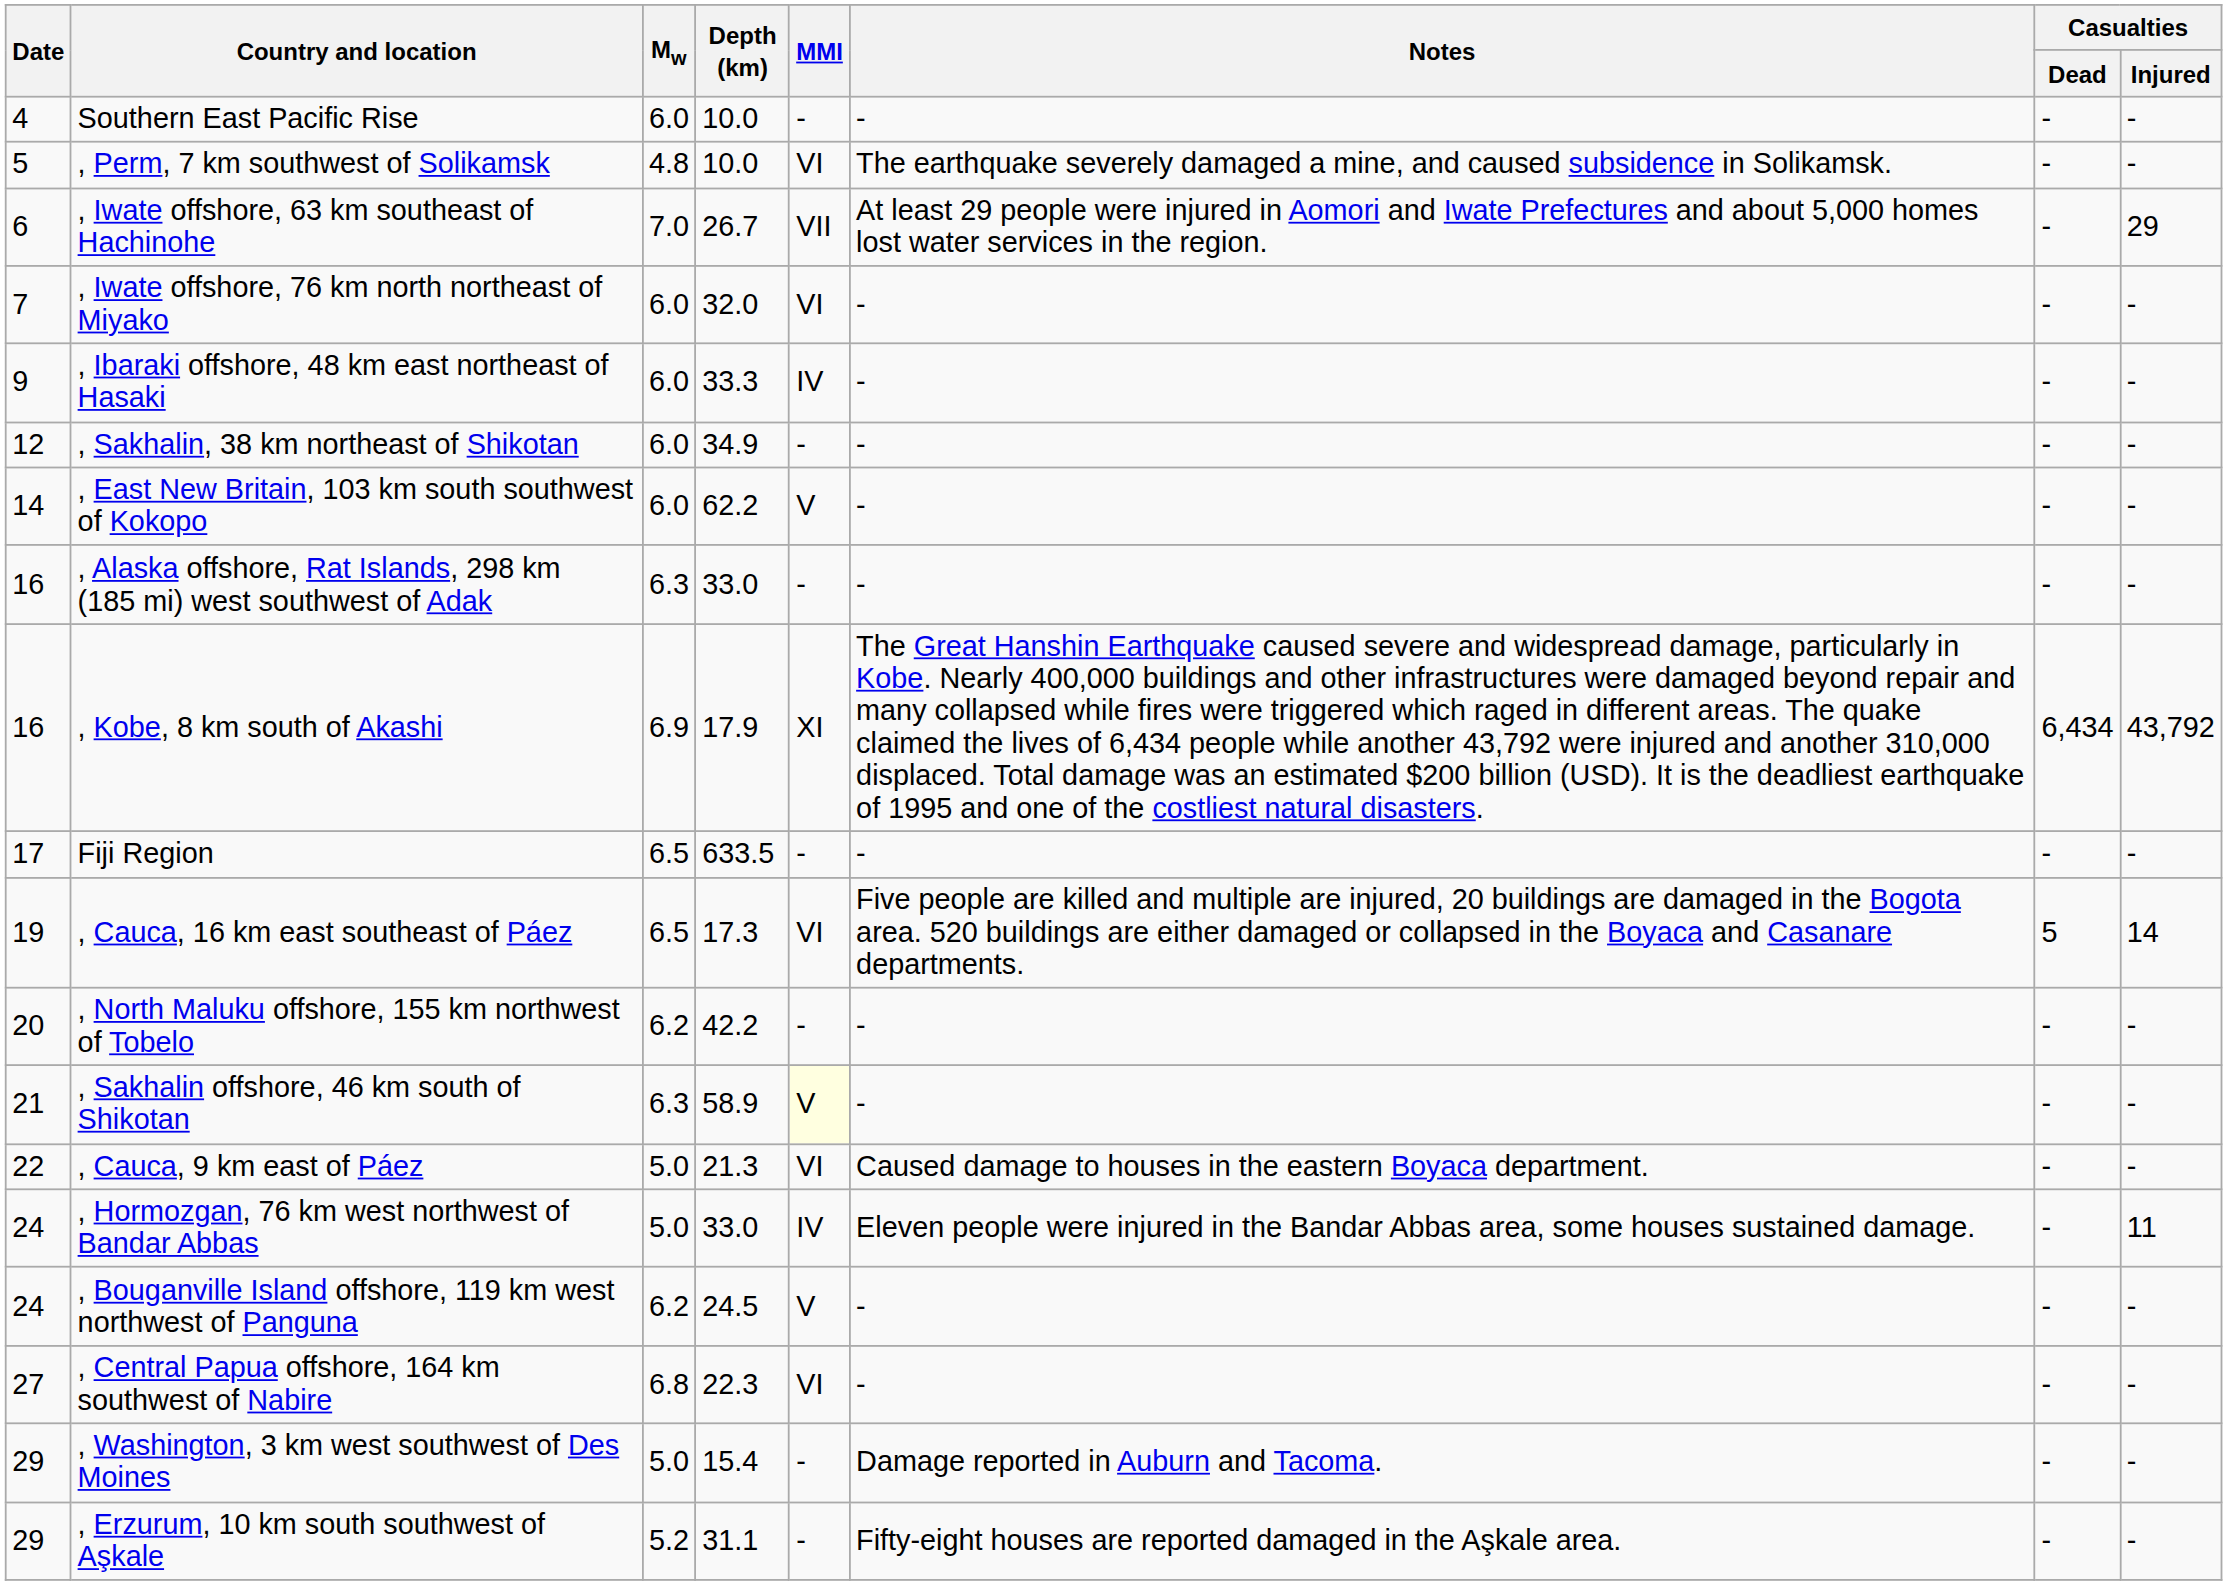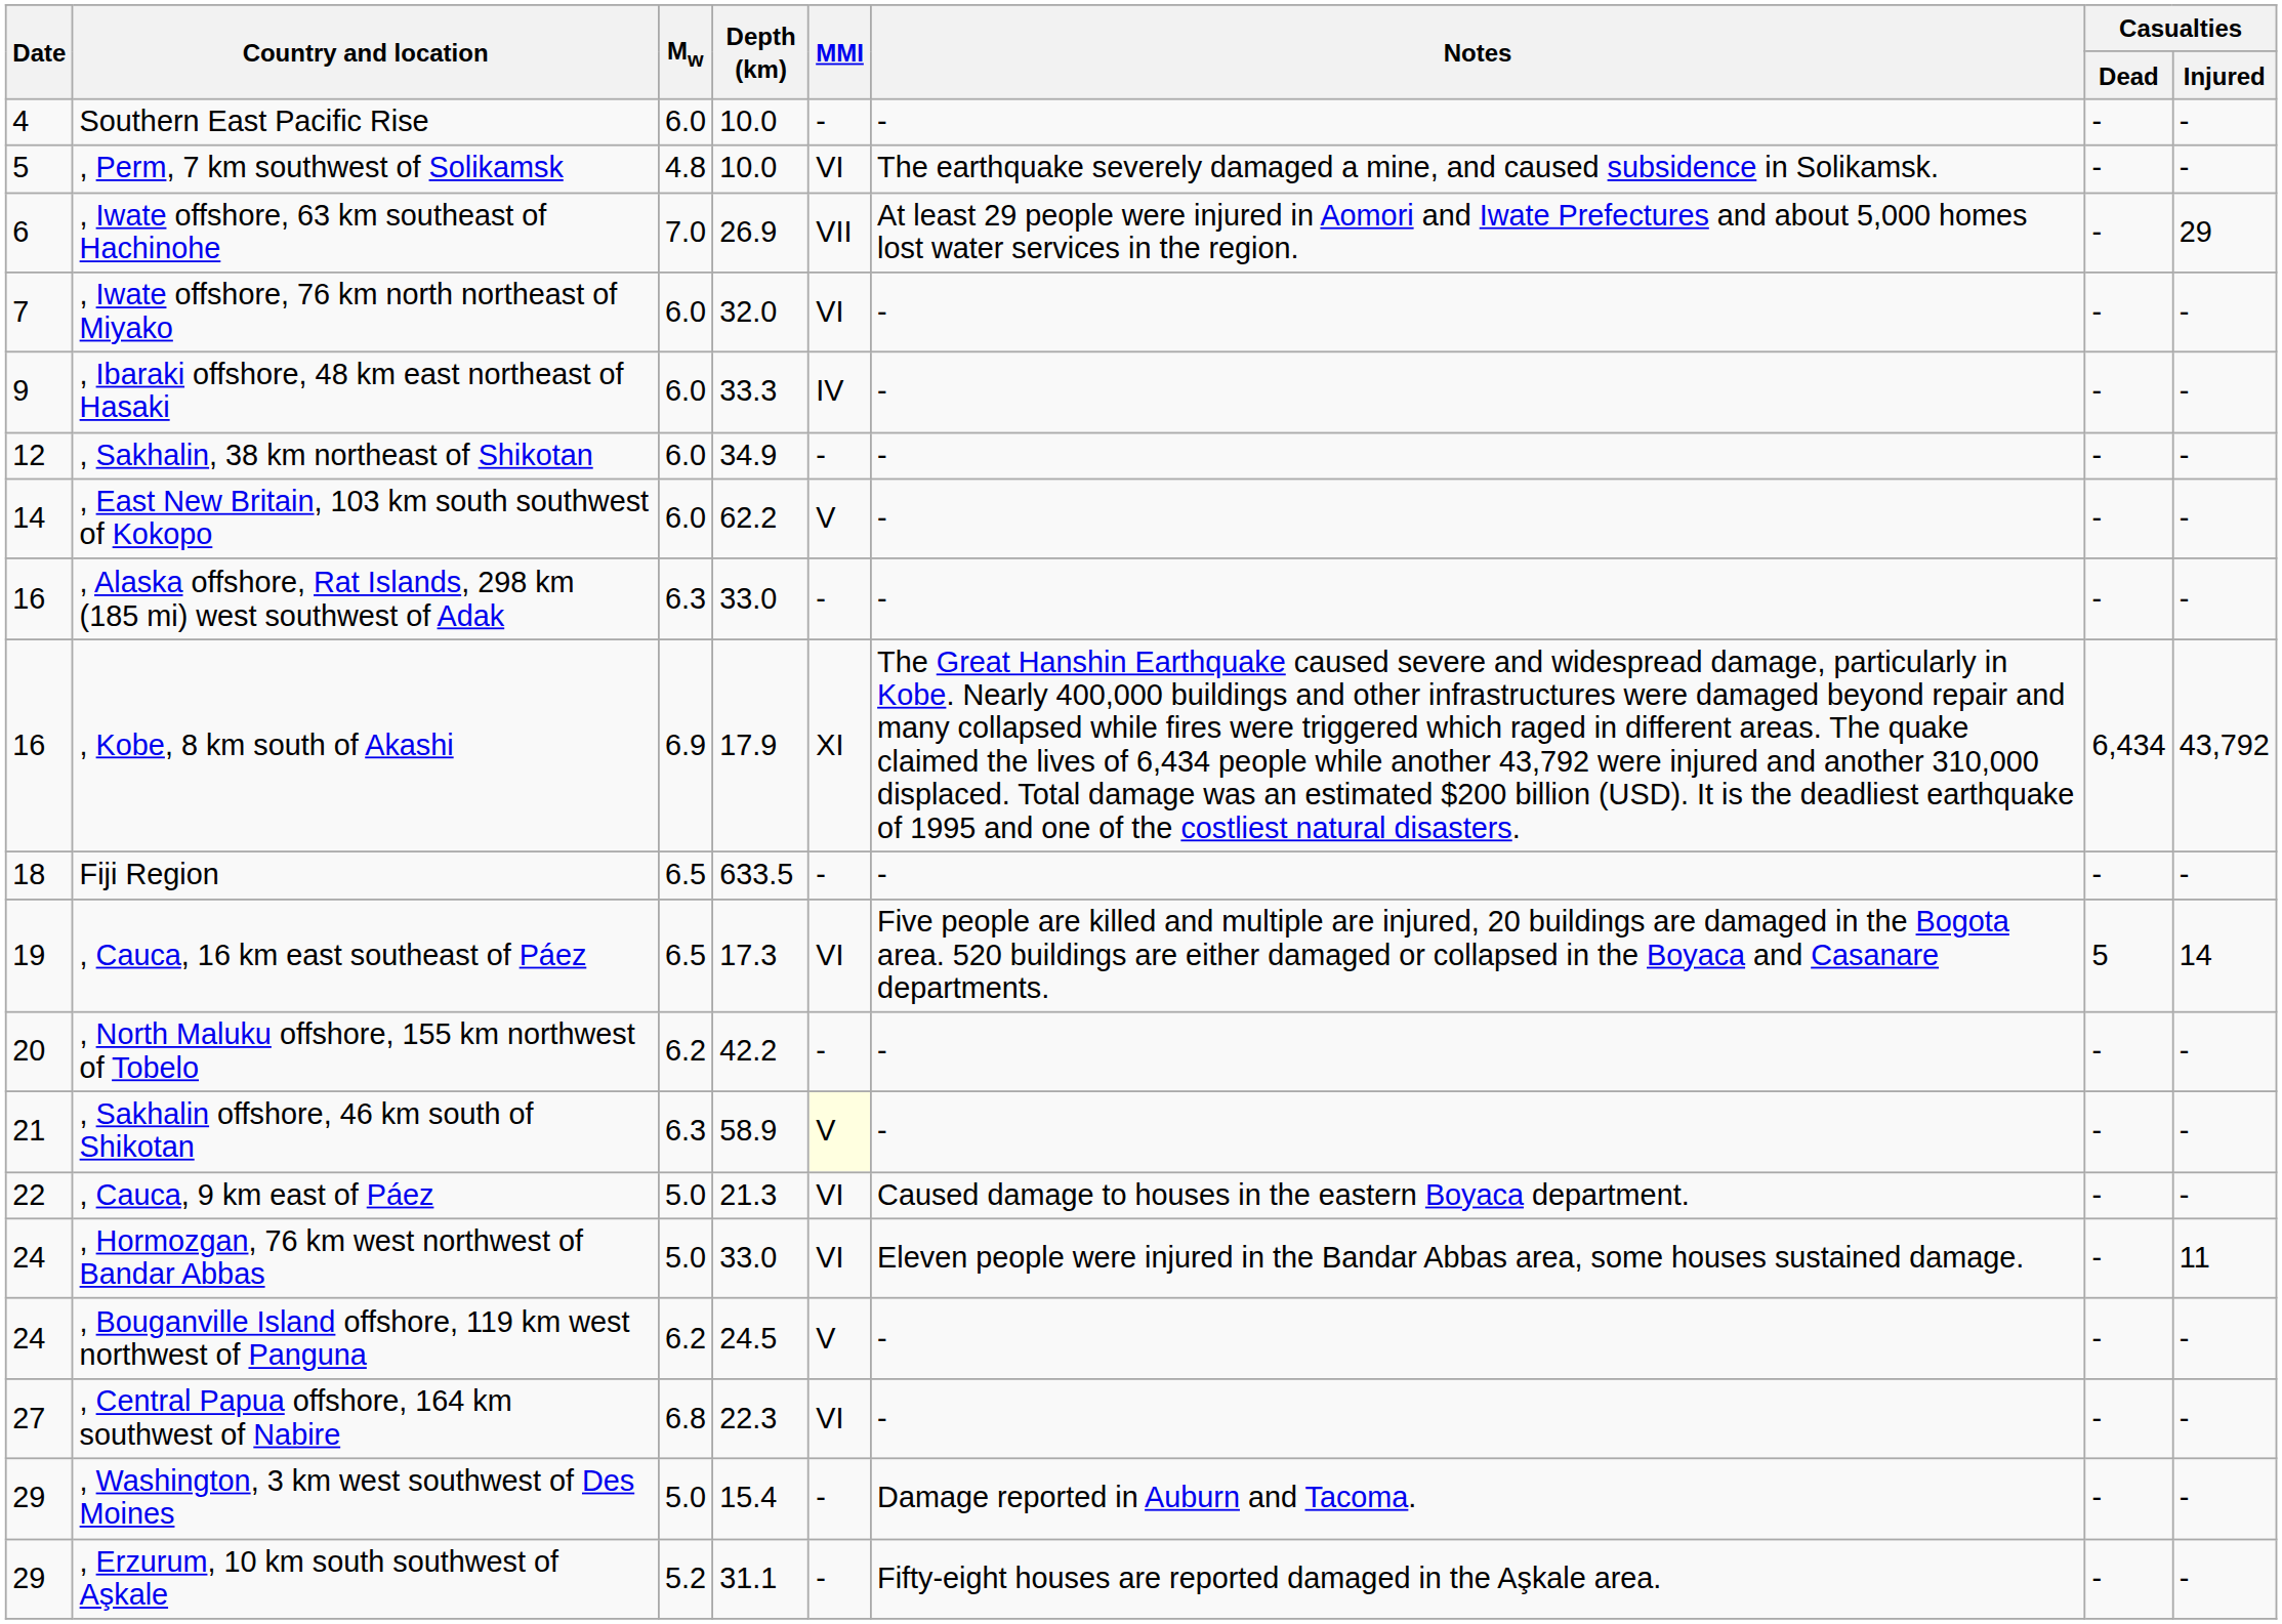, Iwate offshore, 63 km southeast of Hachinohe | Depth (km): 26.7 -> 26.9
Fiji Region | Date: 17 -> 18
, Hormozgan, 76 km west northwest of Bandar Abbas | MMI: IV -> VI
